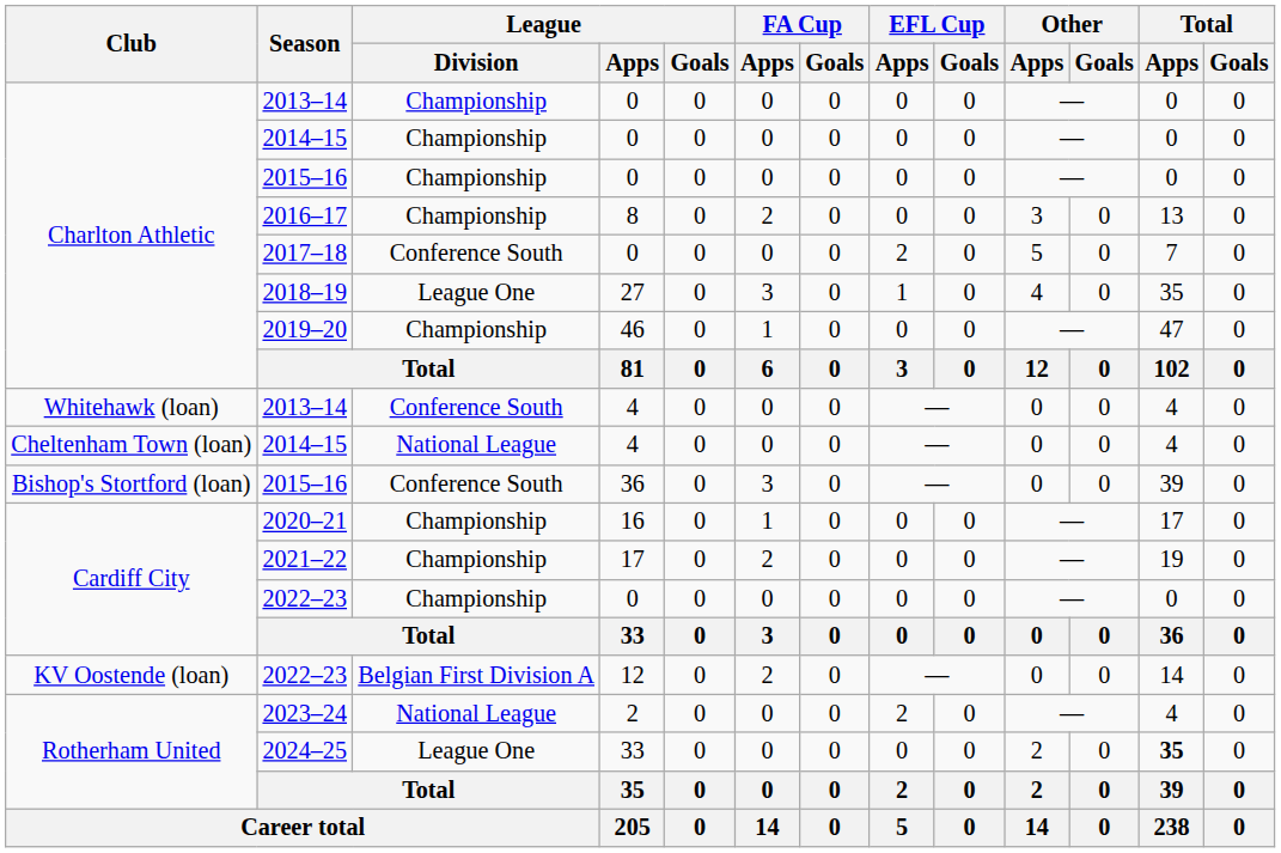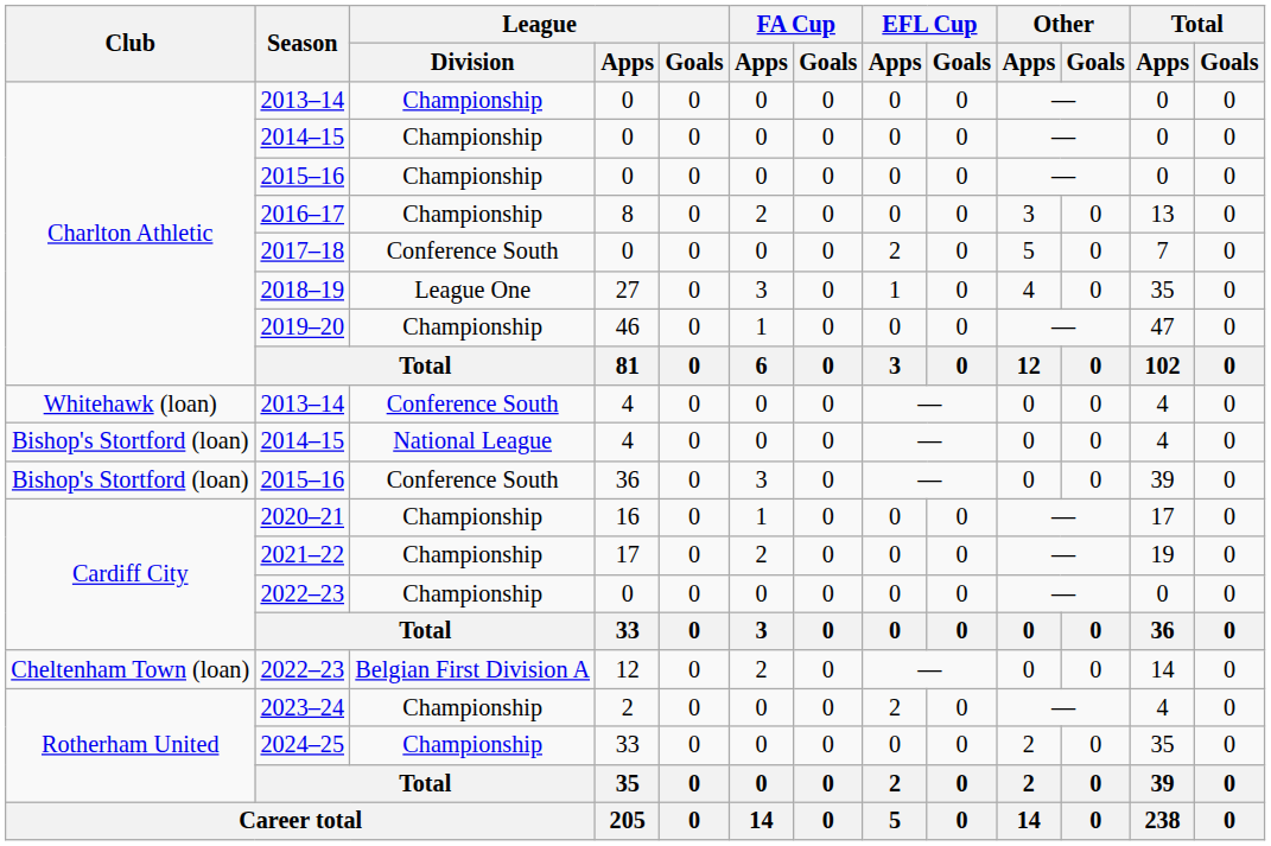2014–15 / 4 | Club: Cheltenham Town (loan) -> Bishop's Stortford (loan)
2022–23 / 12 | Club: KV Oostende (loan) -> Cheltenham Town (loan)
2023–24 | League / Division: National League -> Championship
2024–25 | League / Division: League One -> Championship
2024–25 | Total / Apps: bold -> normal
